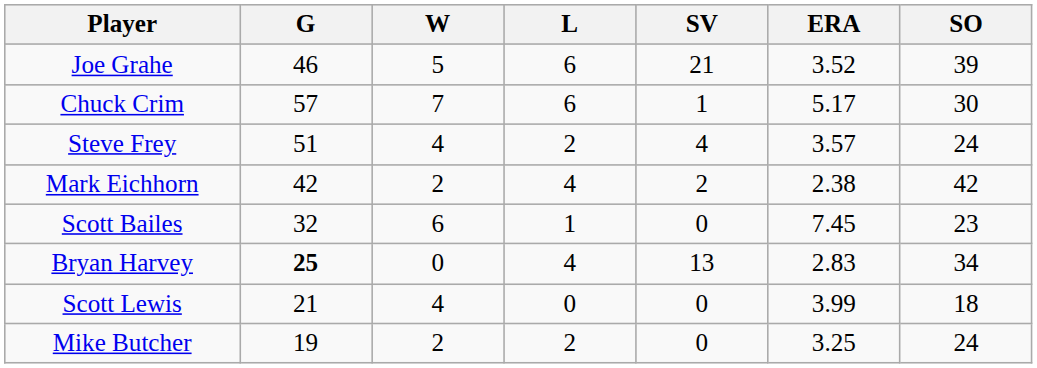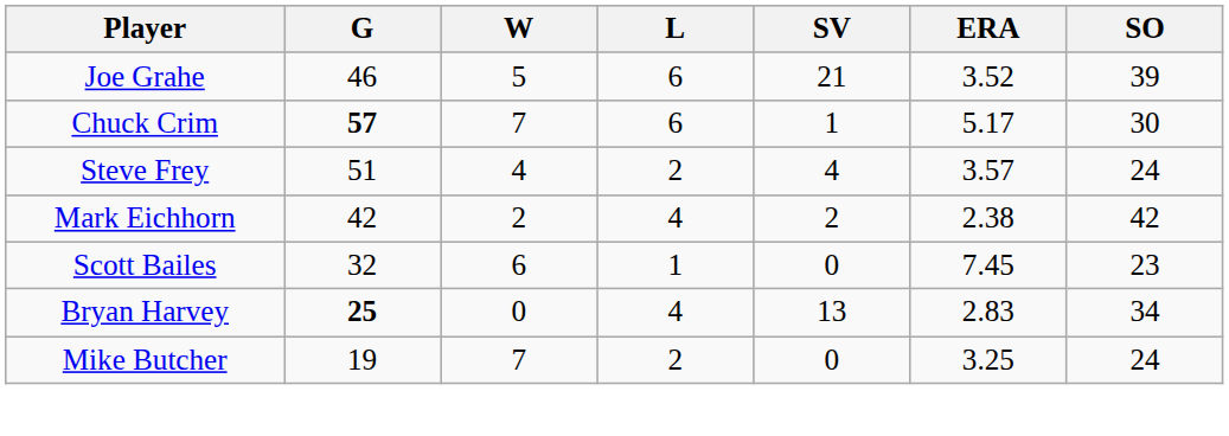Chuck Crim | G: normal -> bold
- row: Scott Lewis | 21 | 4 | 0 | 0 | 3.99 | 18
Mike Butcher | W: 2 -> 7
